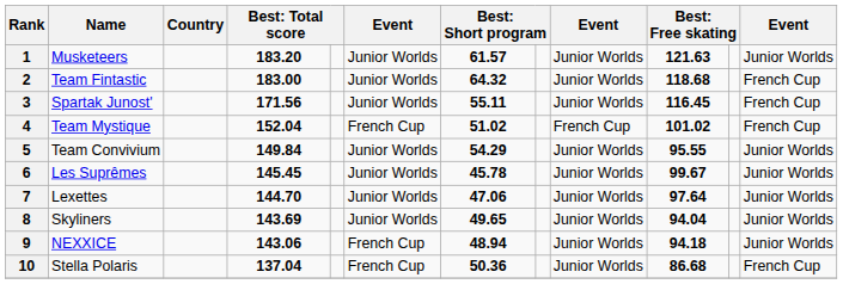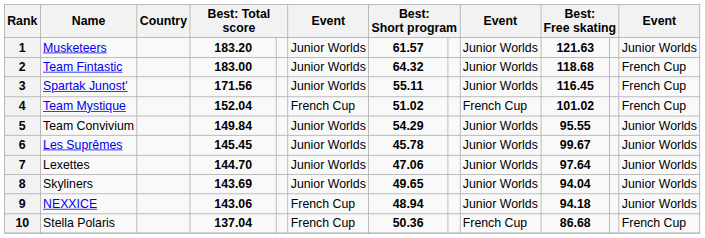10 | column 9: Junior Worlds -> French Cup
